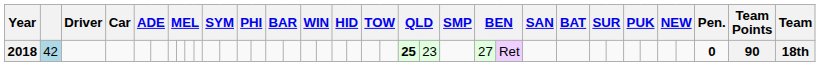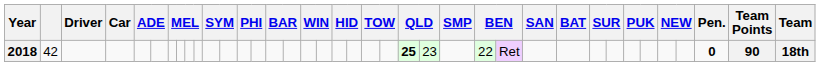2018 | column 2: lightblue background -> no background
2018 | column 26: 27 -> 22
